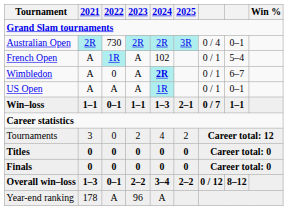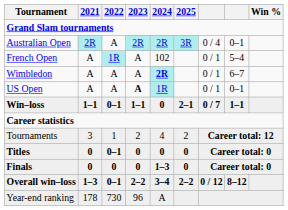Australian Open | 2022: 730 -> A
Wimbledon | 2022: 0 -> A
US Open | 2023: normal -> bold
Win–loss | 2024: 1–3 -> 0
Tournaments | 2022: 0 -> 1
Titles | 2022: 0 -> 0–1
Finals | 2024: 0 -> 1–3
Year-end ranking | 2022: A -> 730
